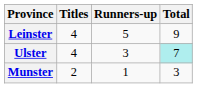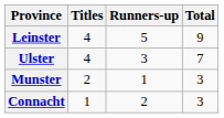Ulster | Total: paleturquoise background -> no background
+ row: Connacht | 1 | 2 | 3
